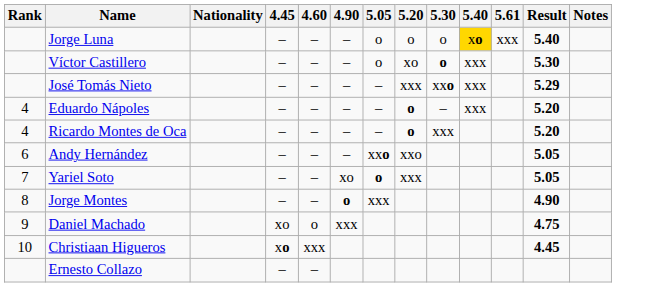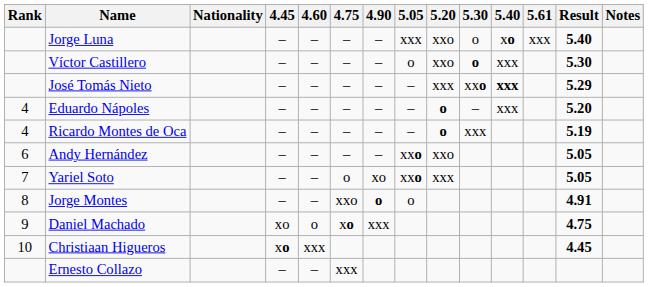+ column: 4.75 | – | – | – | – | – | – | o | xxo | xo | xxx
Jorge Luna | 5.05: o -> xxx
Jorge Luna | 5.20: o -> xxo
Jorge Luna | 5.40: gold background -> no background
Víctor Castillero | 5.20: xo -> xxo
José Tomás Nieto | 5.40: normal -> bold
Ricardo Montes de Oca | Result: 5.20 -> 5.19
Yariel Soto | 5.05: o -> xxo
Jorge Montes | 5.05: xxx -> o
Jorge Montes | Result: 4.90 -> 4.91
